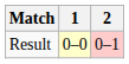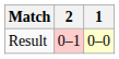columns swapped: 1 <-> 2
